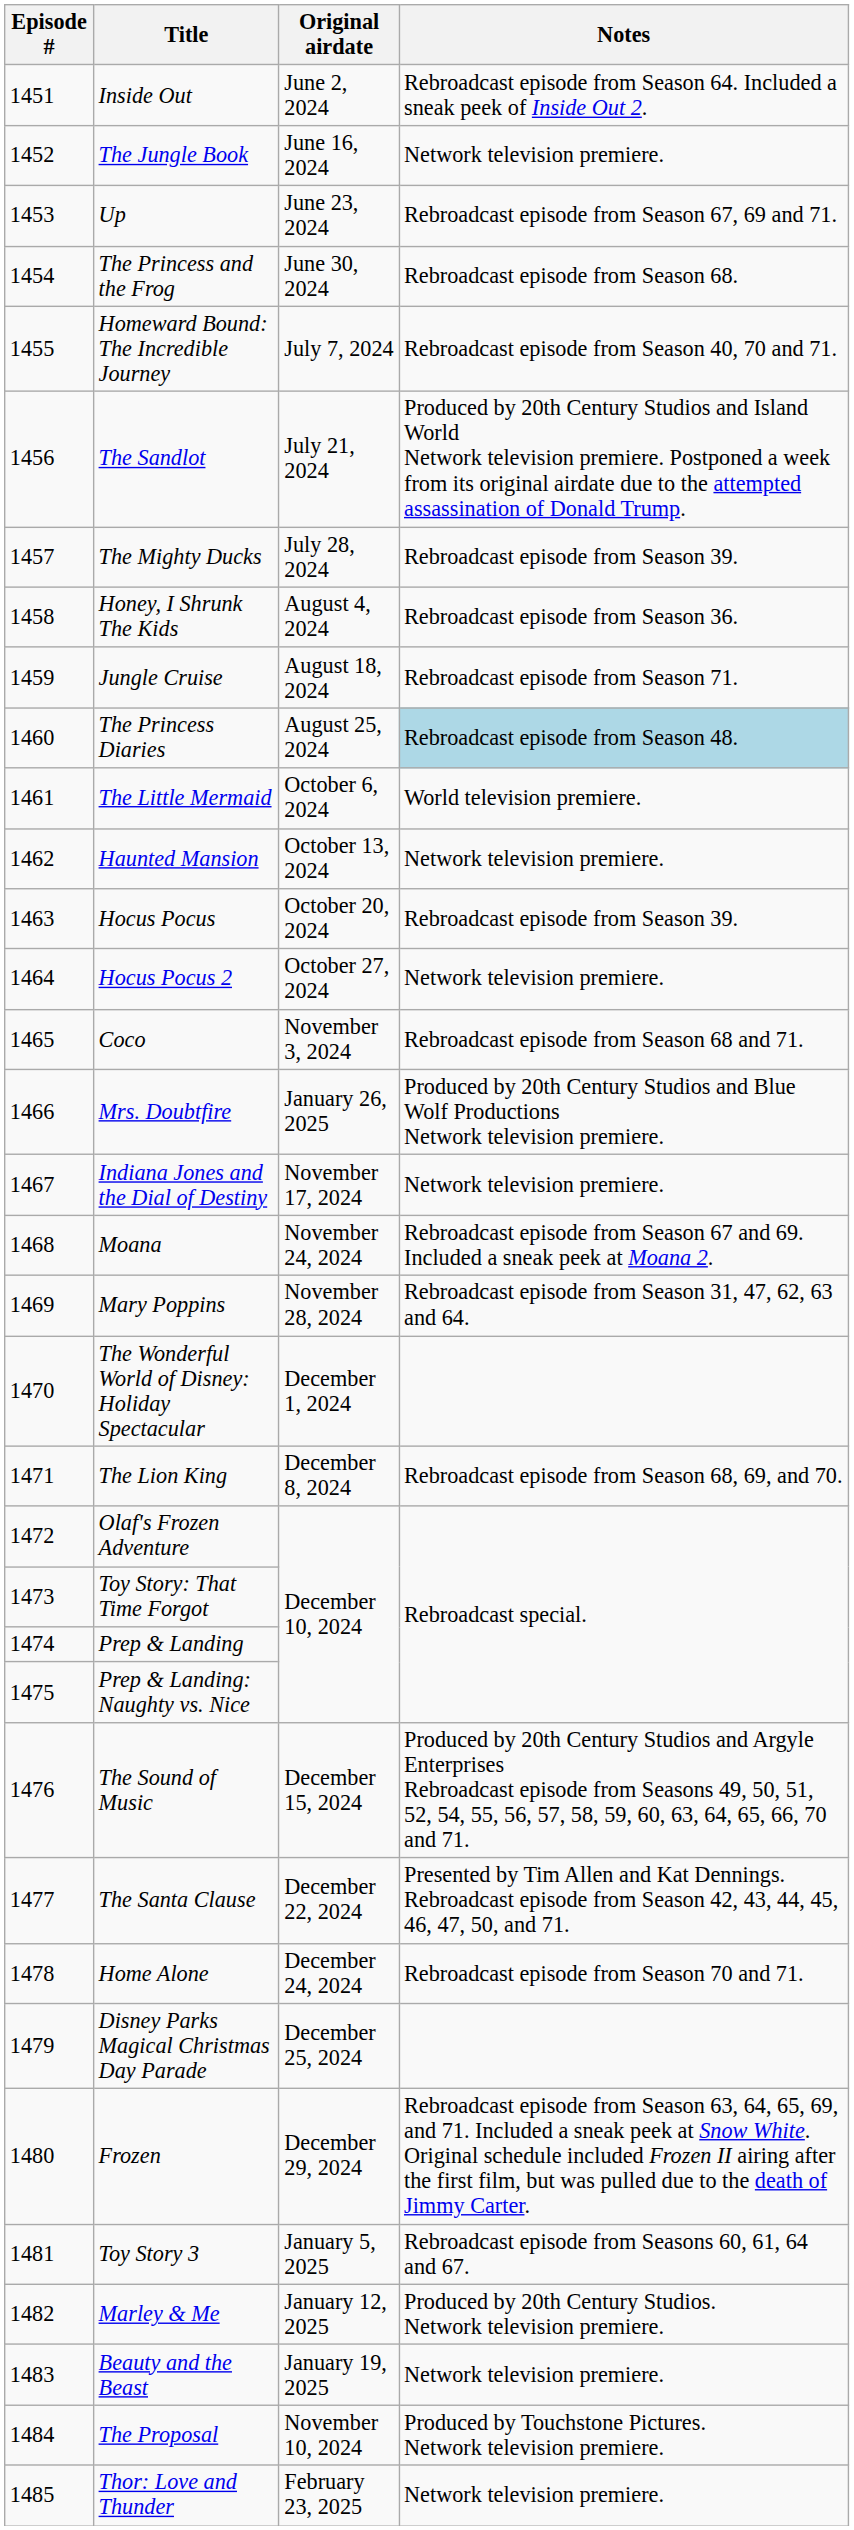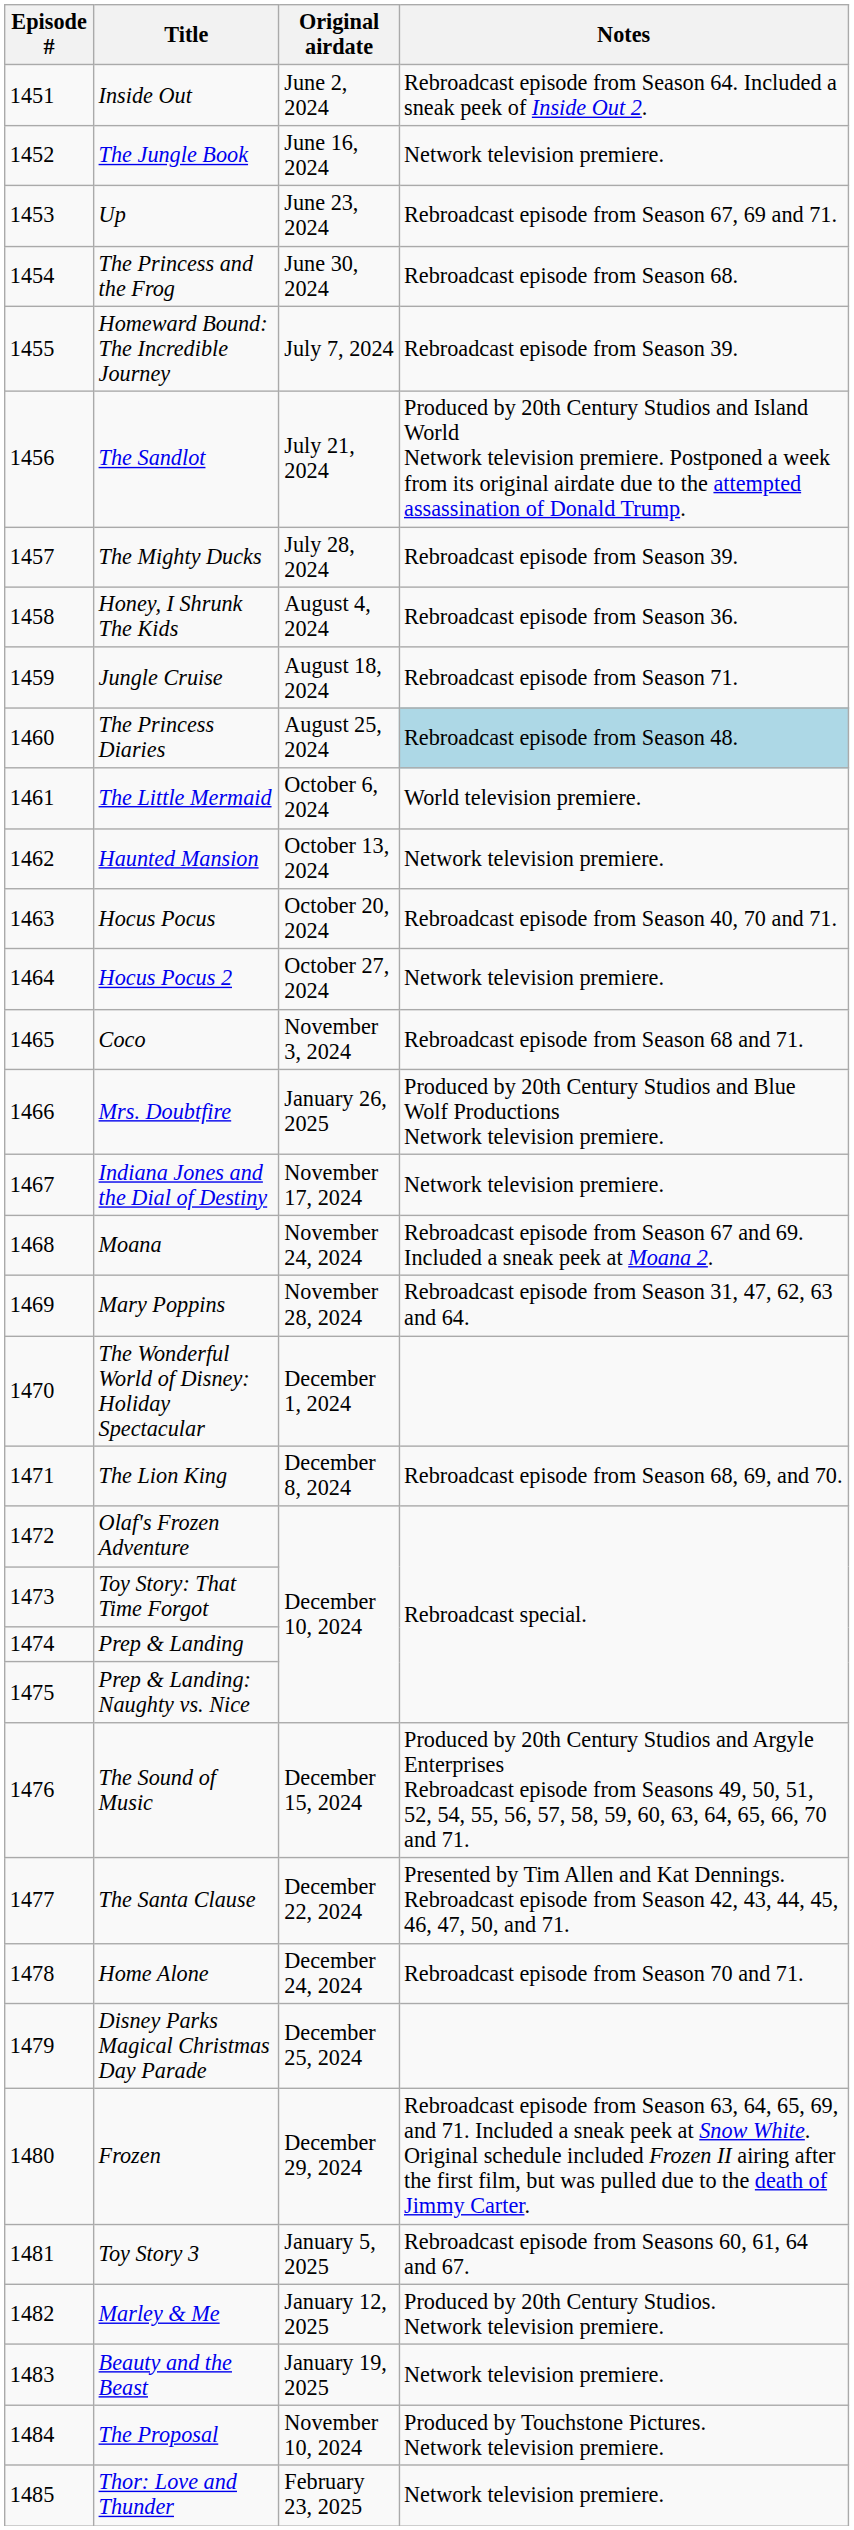Homeward Bound: The Incredible Journey | Notes: Rebroadcast episode from Season 40, 70 and 71. -> Rebroadcast episode from Season 39.
Hocus Pocus | Notes: Rebroadcast episode from Season 39. -> Rebroadcast episode from Season 40, 70 and 71.
